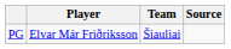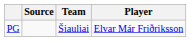columns swapped: Player <-> Source
